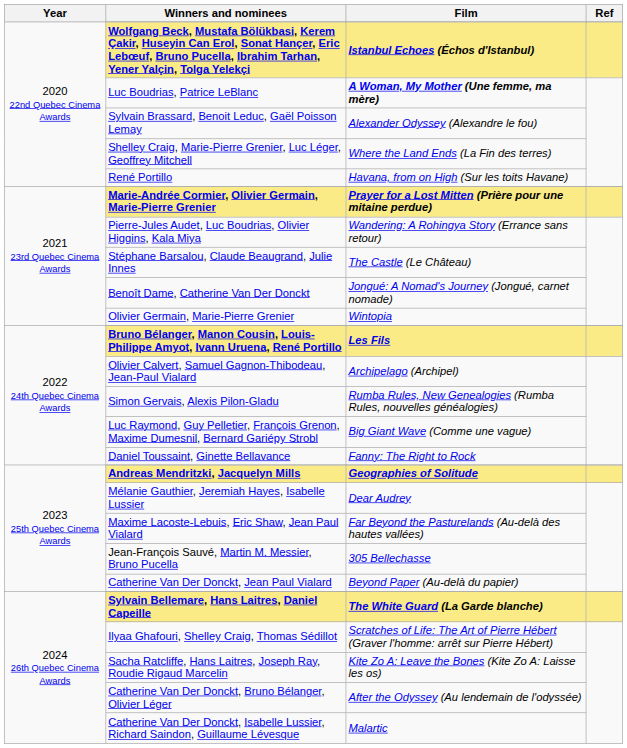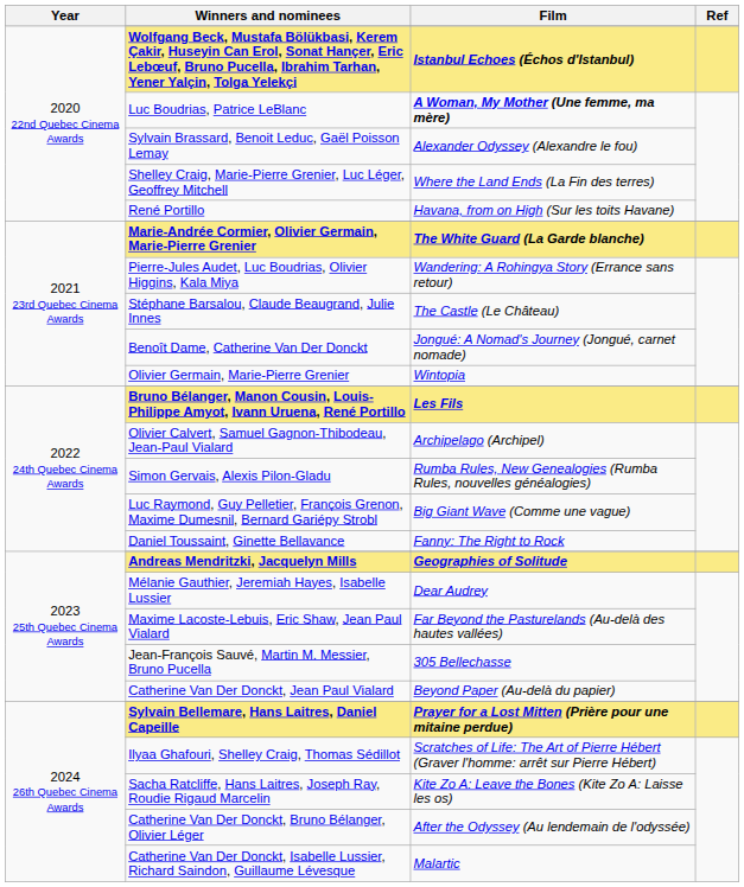Marie-Andrée Cormier, Olivier Germain, Marie-Pierre Grenier | Film: Prayer for a Lost Mitten (Prière pour une mitaine perdue) -> The White Guard (La Garde blanche)
Sylvain Bellemare, Hans Laitres, Daniel Capeille | Film: The White Guard (La Garde blanche) -> Prayer for a Lost Mitten (Prière pour une mitaine perdue)
